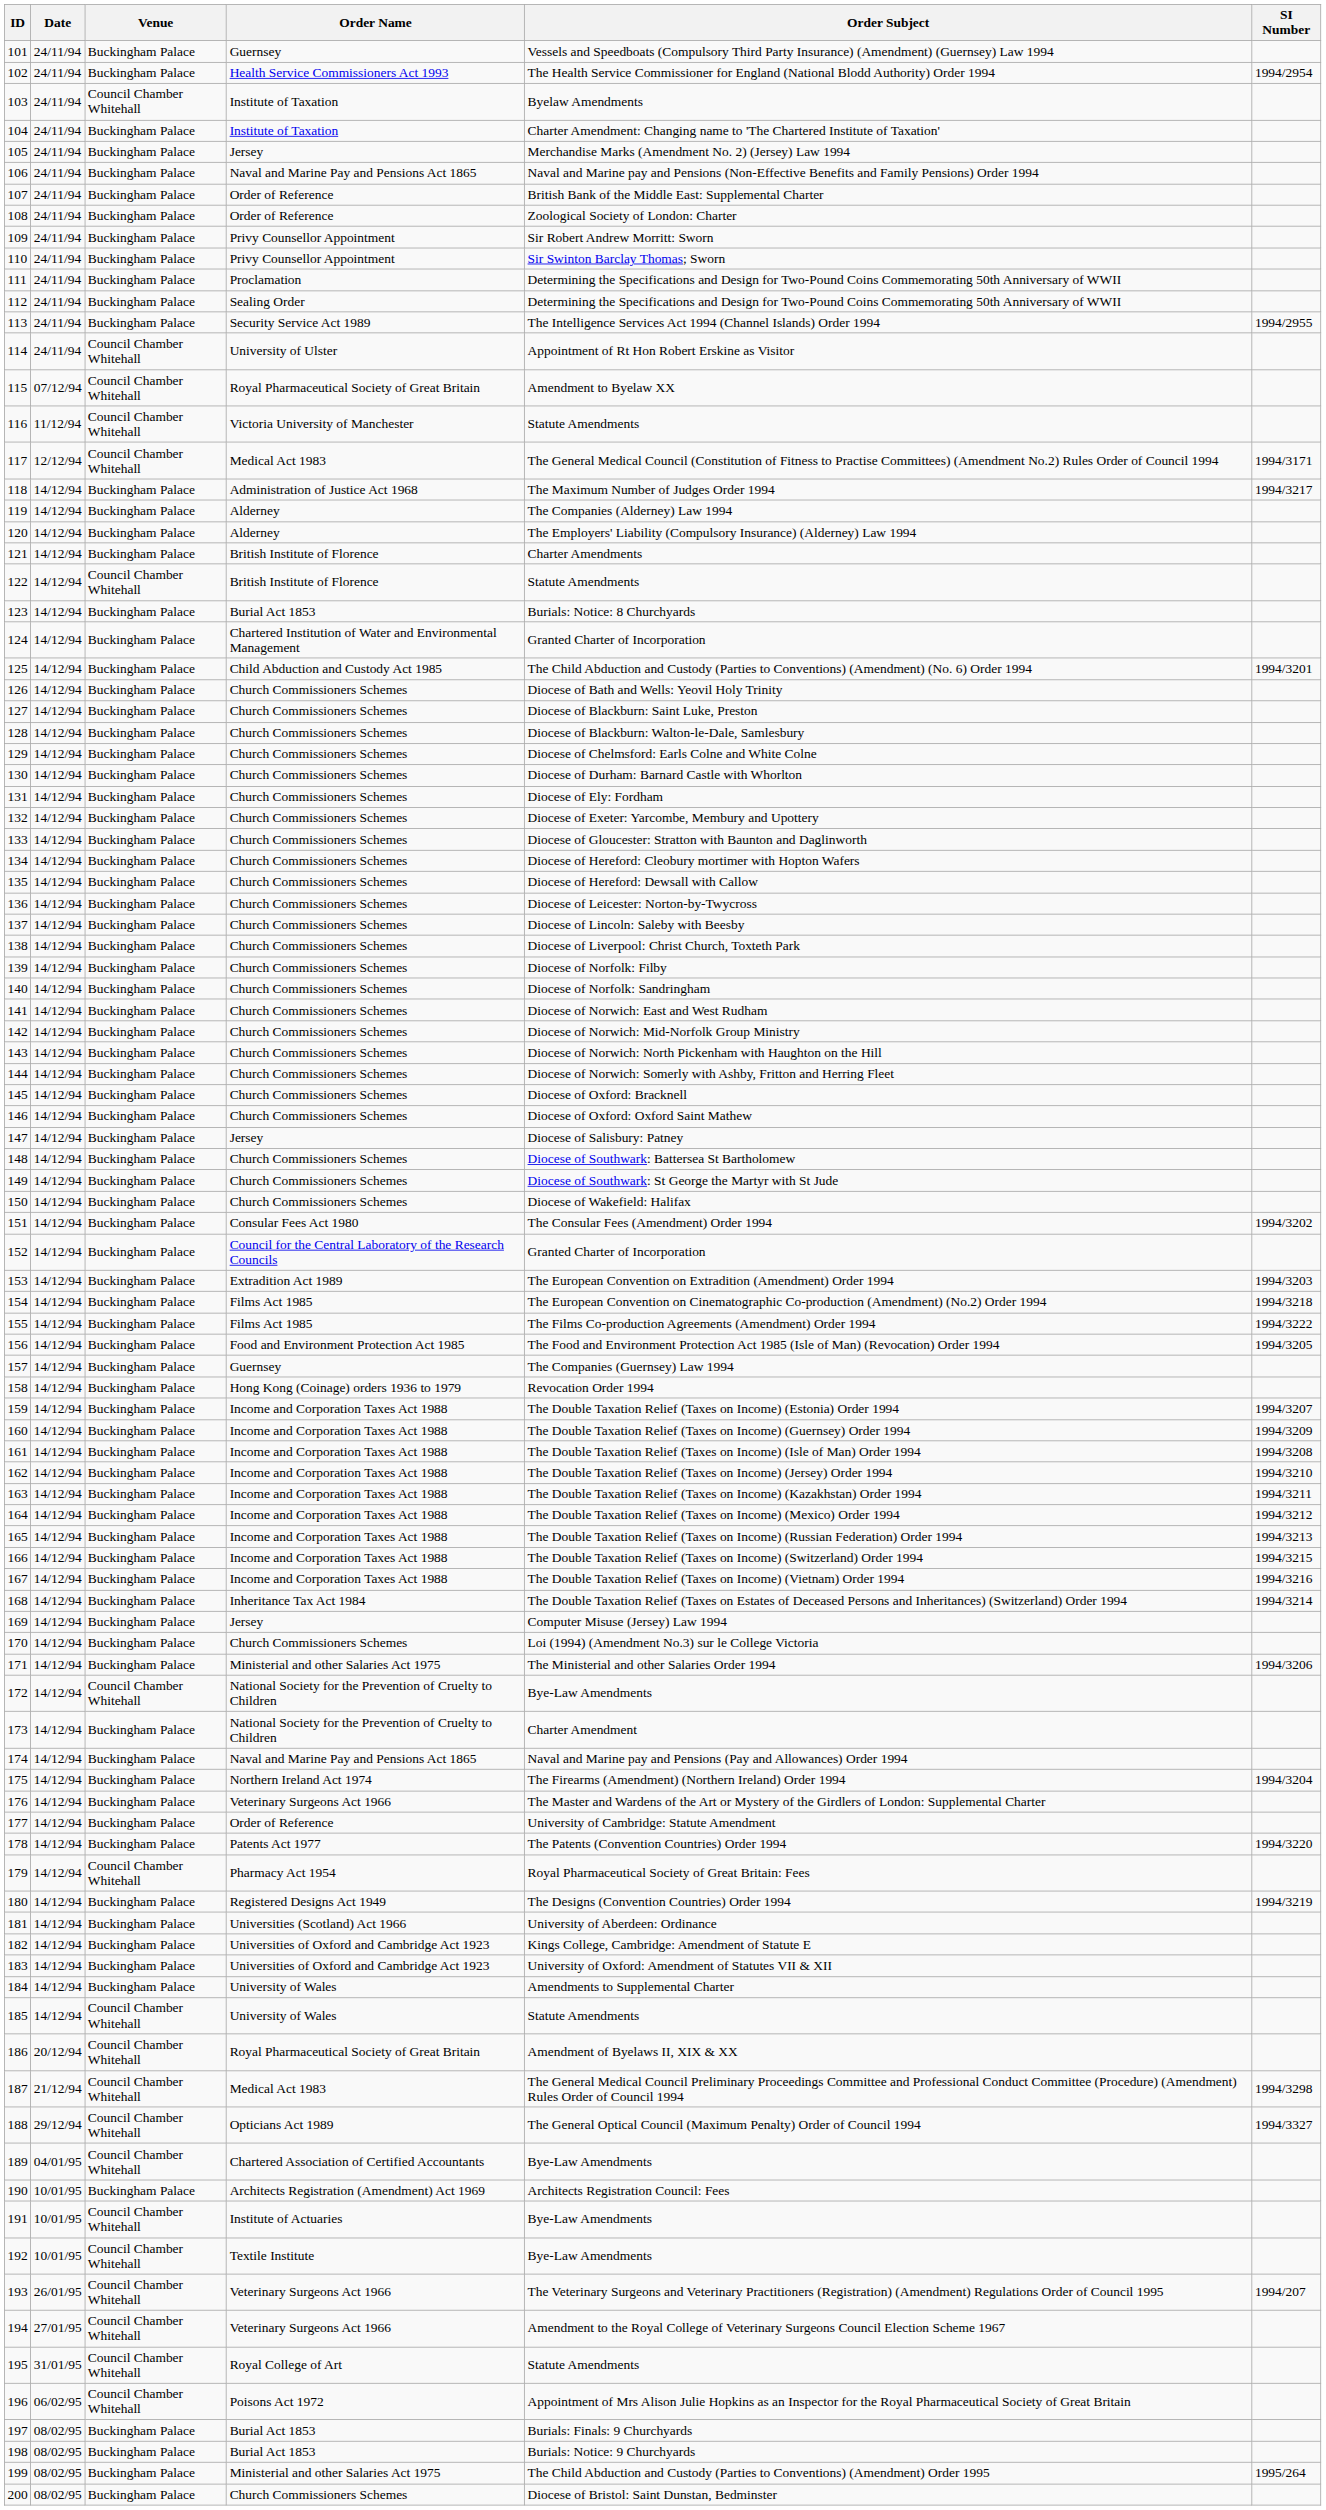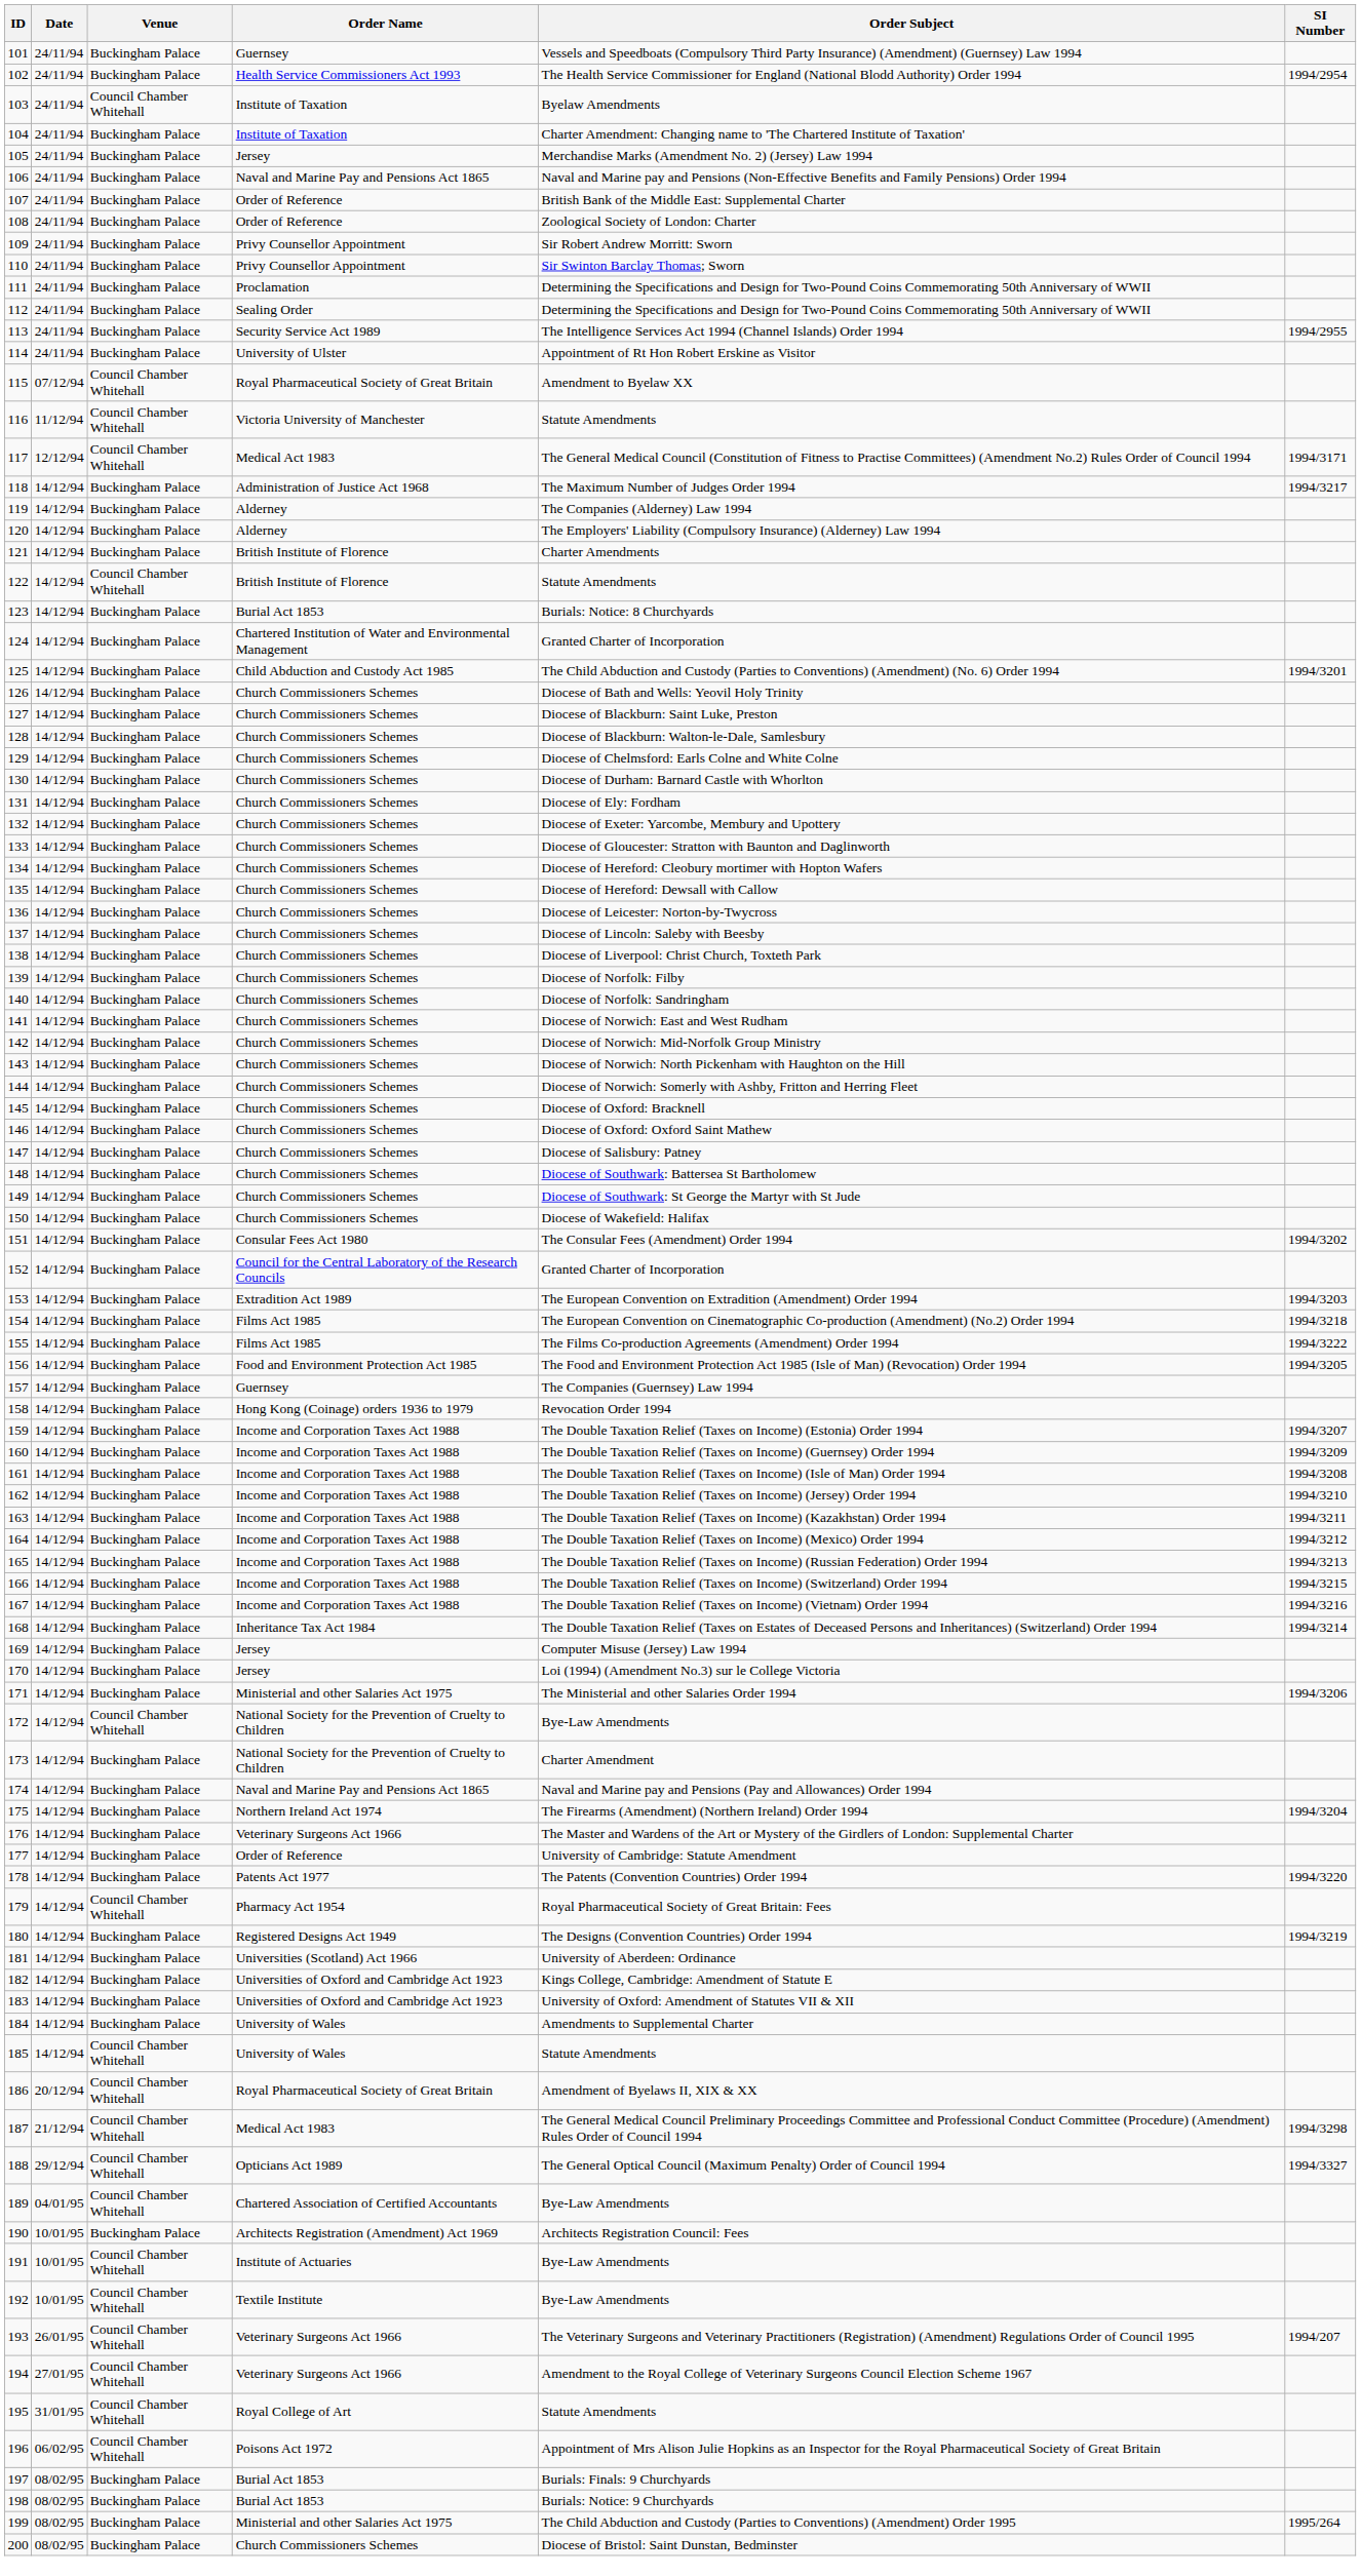114 | Venue: Council Chamber Whitehall -> Buckingham Palace
147 | Order Name: Jersey -> Church Commissioners Schemes
170 | Order Name: Church Commissioners Schemes -> Jersey
